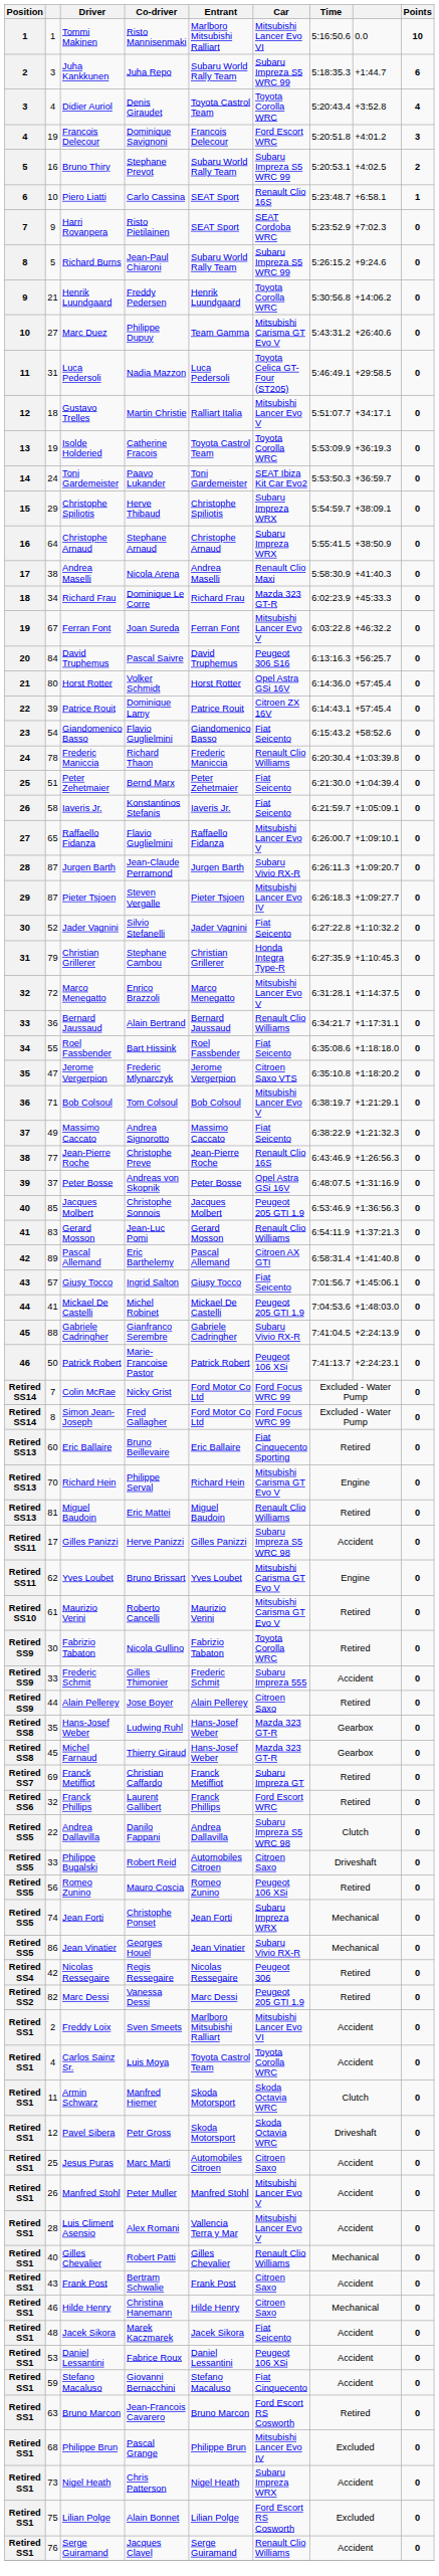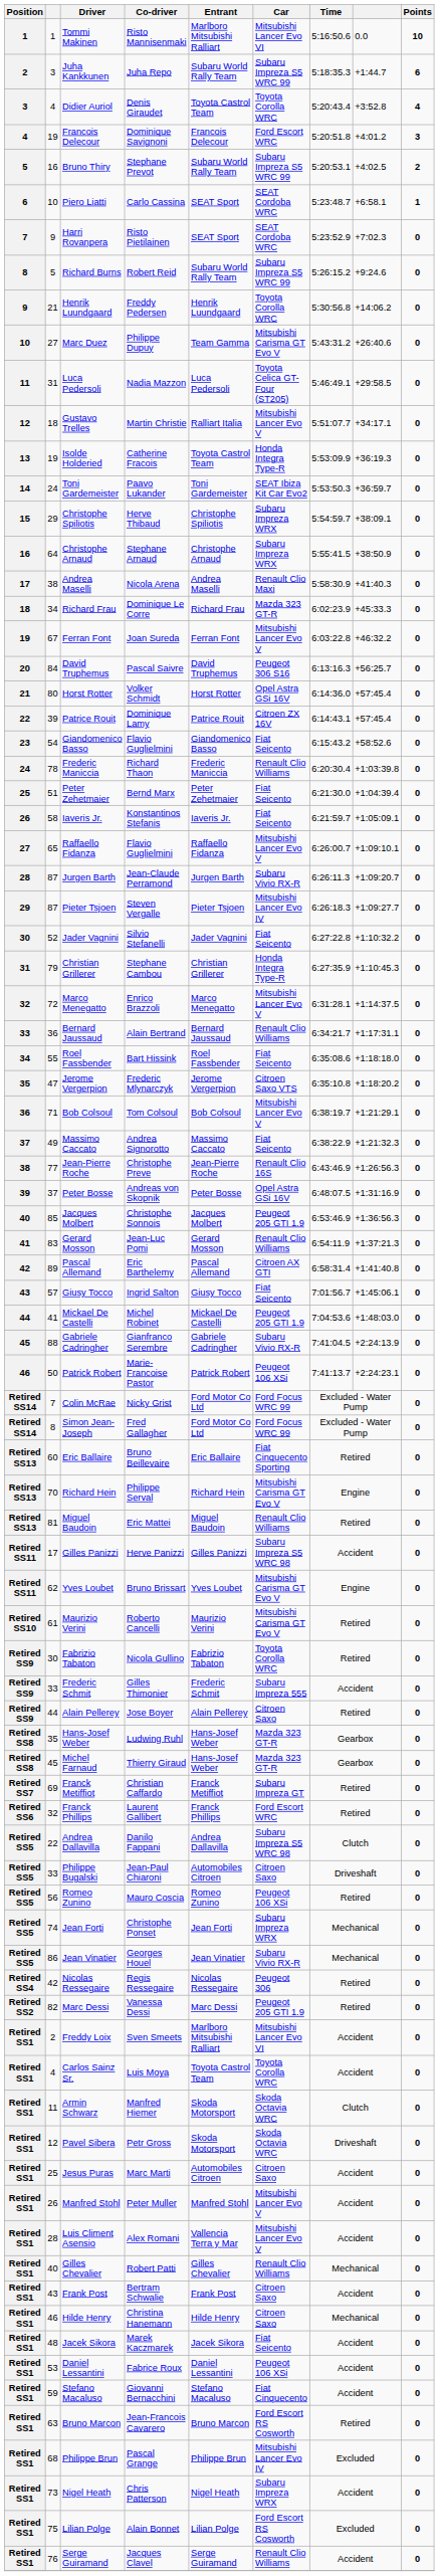Piero Liatti | Car: Renault Clio 16S -> SEAT Cordoba WRC
Richard Burns | Co-driver: Jean-Paul Chiaroni -> Robert Reid
Isolde Holderied | Car: Toyota Corolla WRC -> Honda Integra Type-R
Philippe Bugalski | Co-driver: Robert Reid -> Jean-Paul Chiaroni
